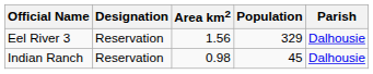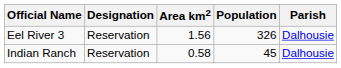Eel River 3 | Population: 329 -> 326
Indian Ranch | Area km2: 0.98 -> 0.58
